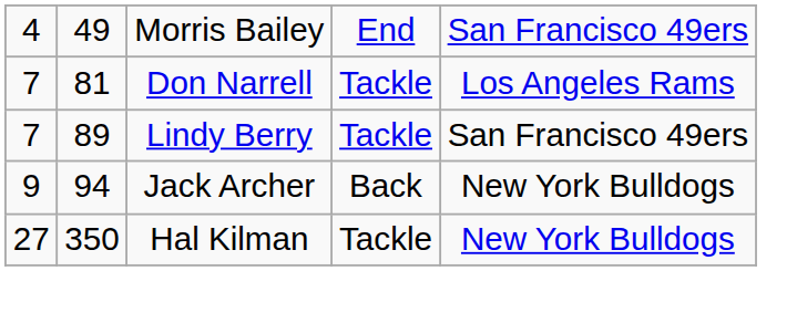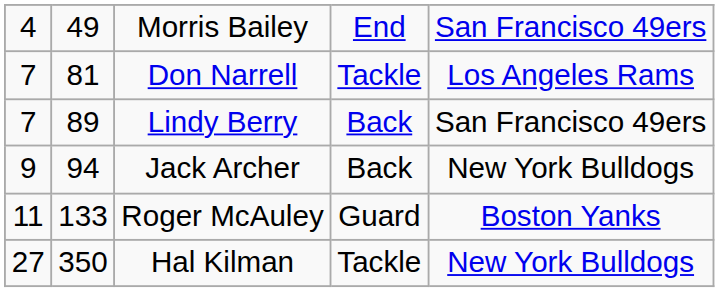Lindy Berry | column 4: Tackle -> Back
+ row: 11 | 133 | Roger McAuley | Guard | Boston Yanks
